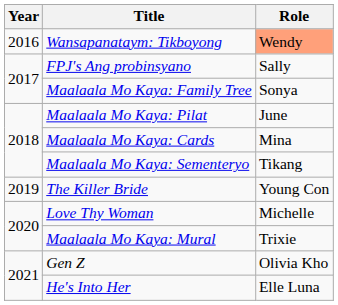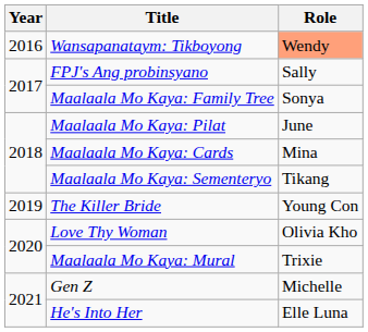Love Thy Woman | Role: Michelle -> Olivia Kho
Gen Z | Role: Olivia Kho -> Michelle
